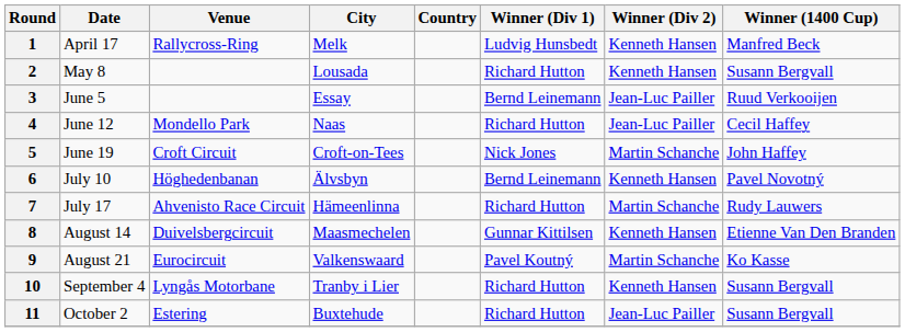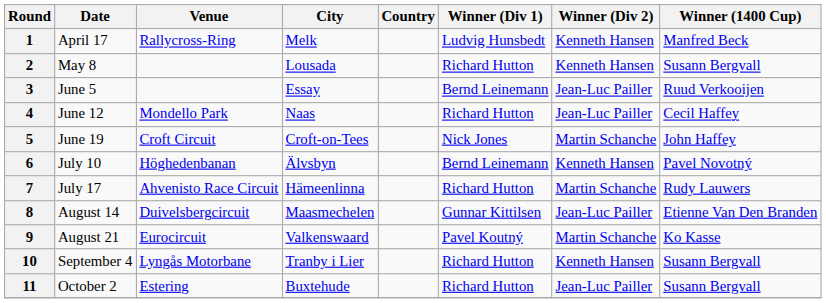8 | Winner (Div 2): Kenneth Hansen -> Jean-Luc Pailler
